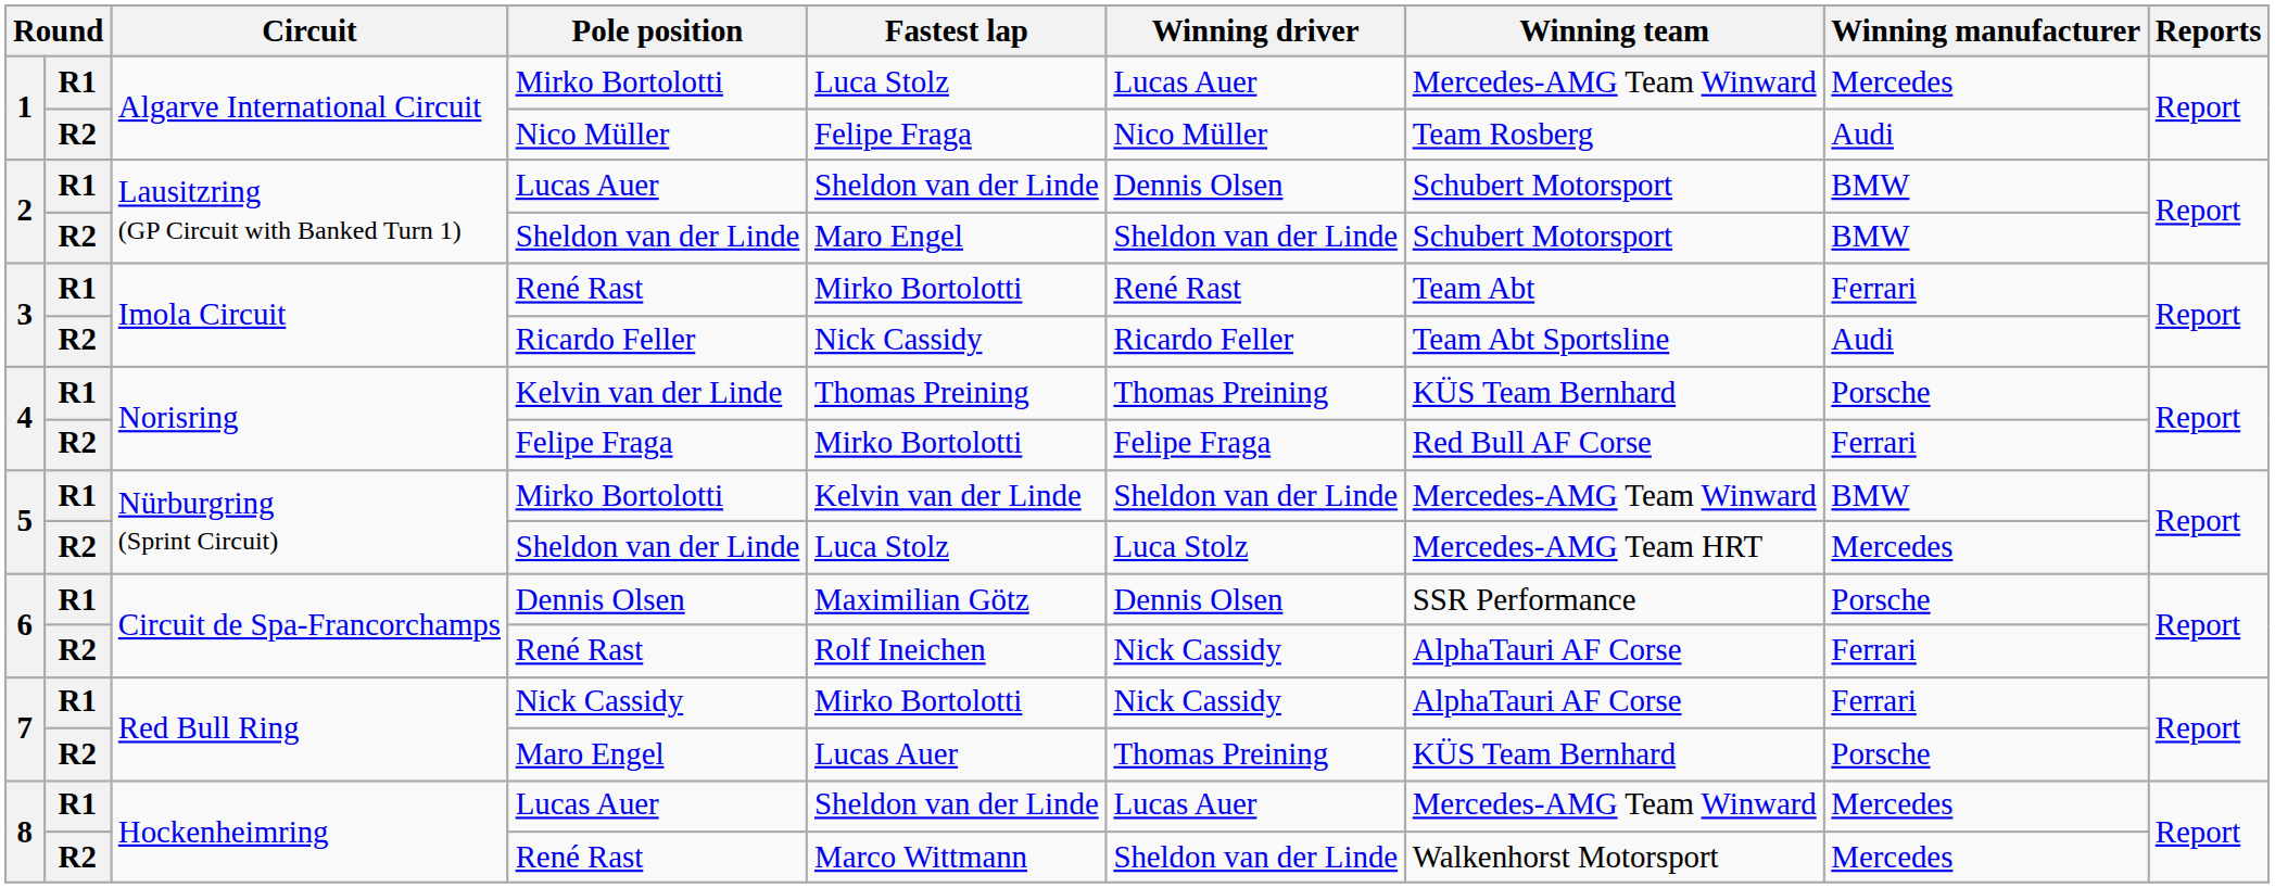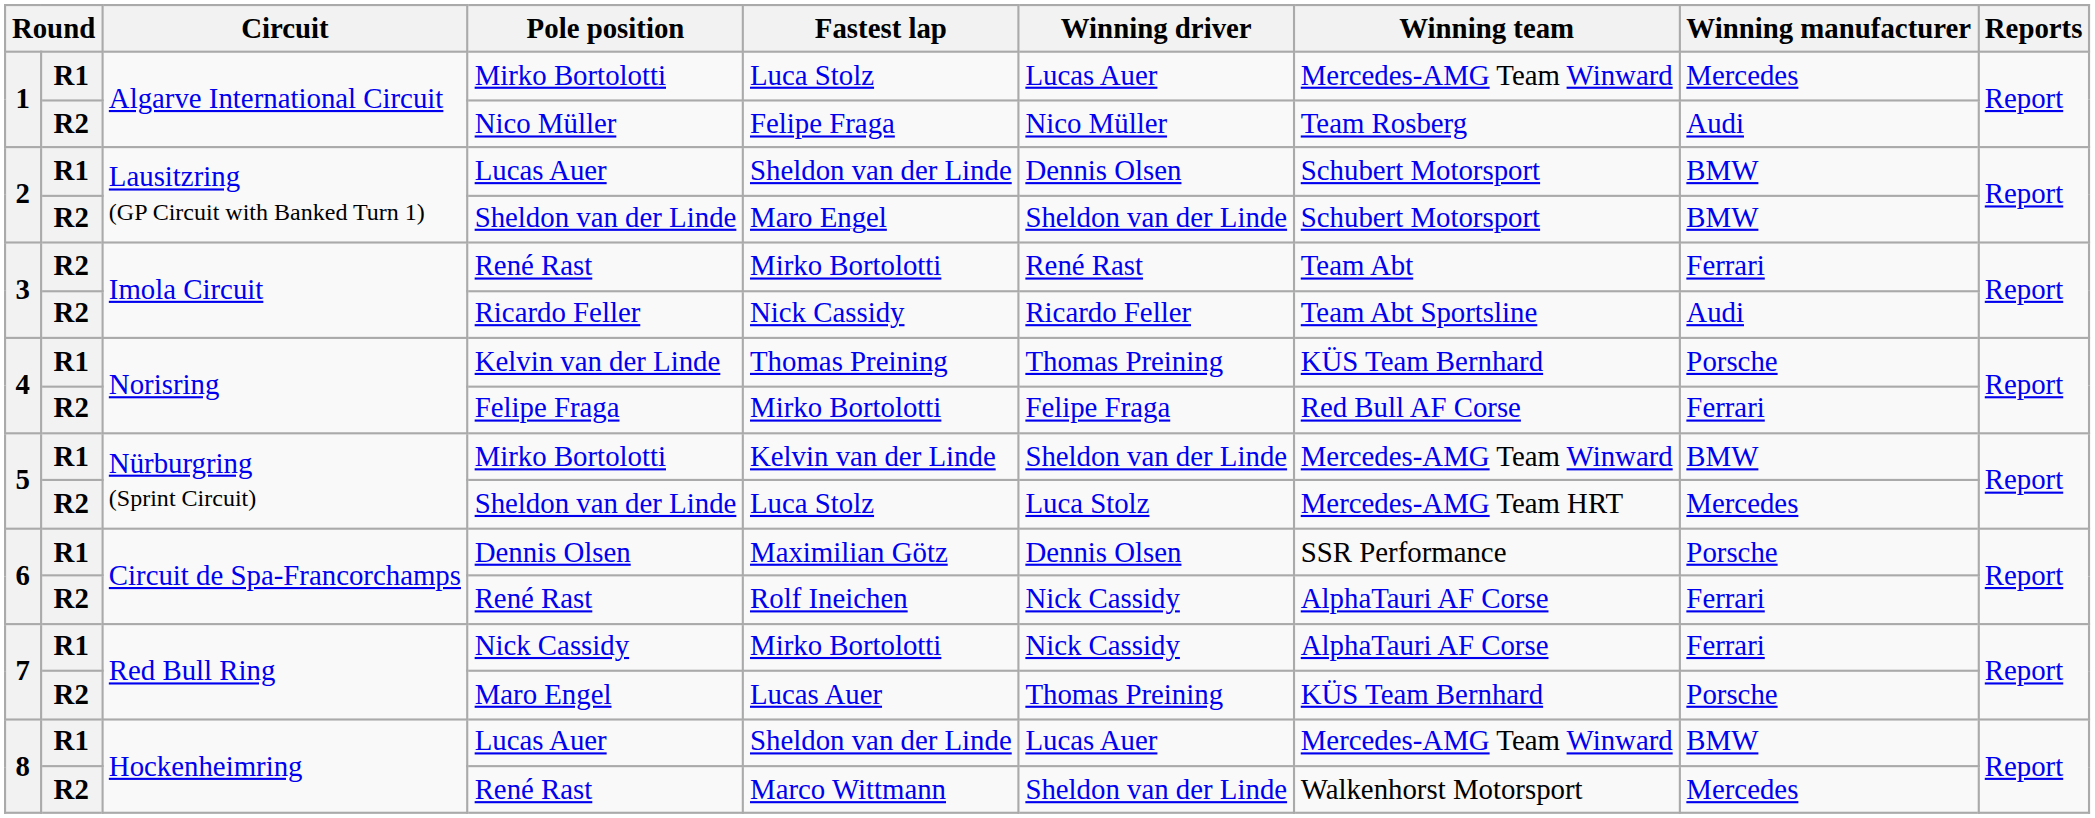3 / René Rast | column 2: R1 -> R2
8 / Lucas Auer | Winning manufacturer: Mercedes -> BMW
